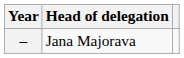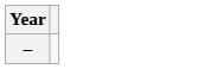- column: Head of delegation | Jana Majorava
